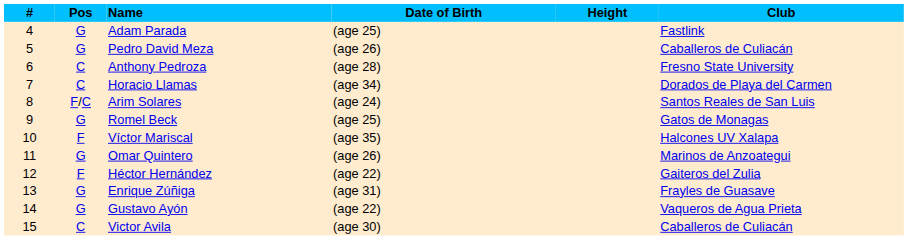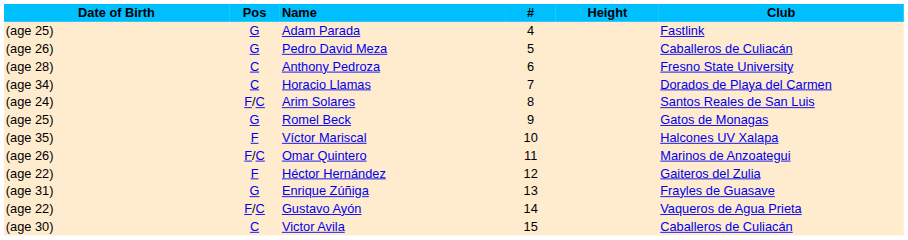columns swapped: # <-> Date of Birth
Omar Quintero | Pos: G -> F/C
Gustavo Ayón | Pos: G -> F/C
